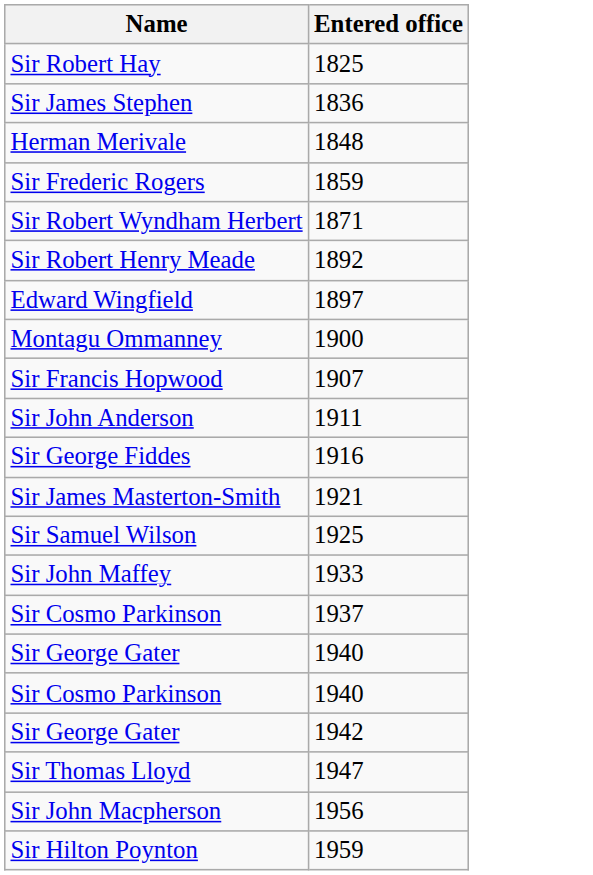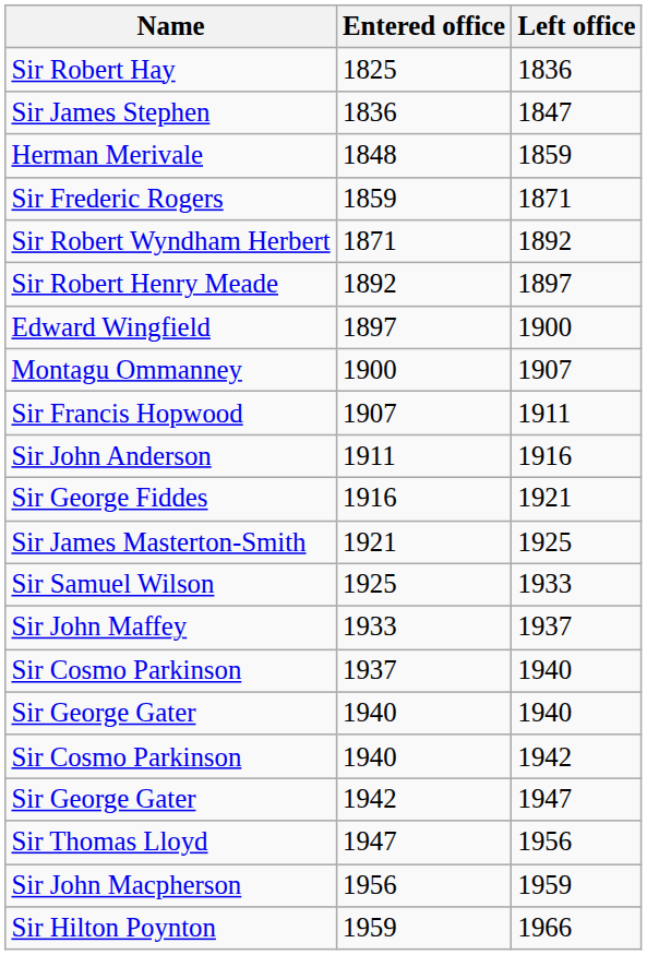+ column: Left office | 1836 | 1847 | 1859 | 1871 | 1892 | 1897 | 1900 | 1907 | 1911 | 1916 | 1921 | 1925 | 1933 | 1937 | 1940 | 1940 | 1942 | 1947 | 1956 | 1959 | 1966
